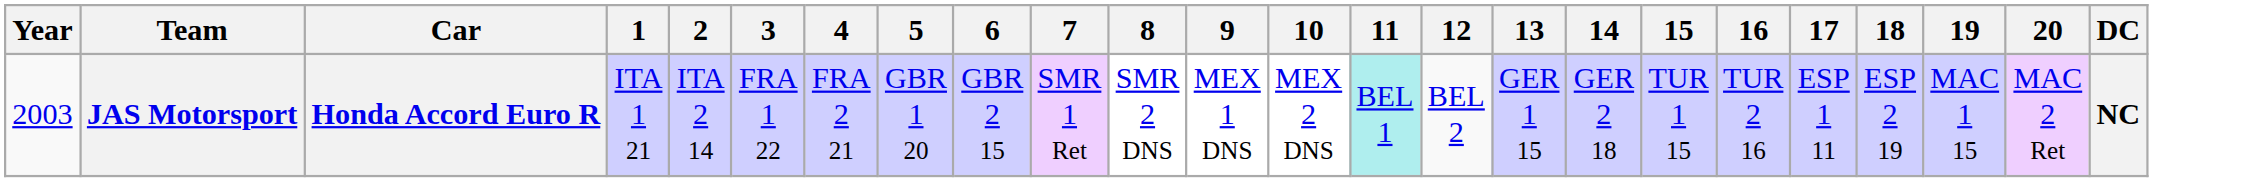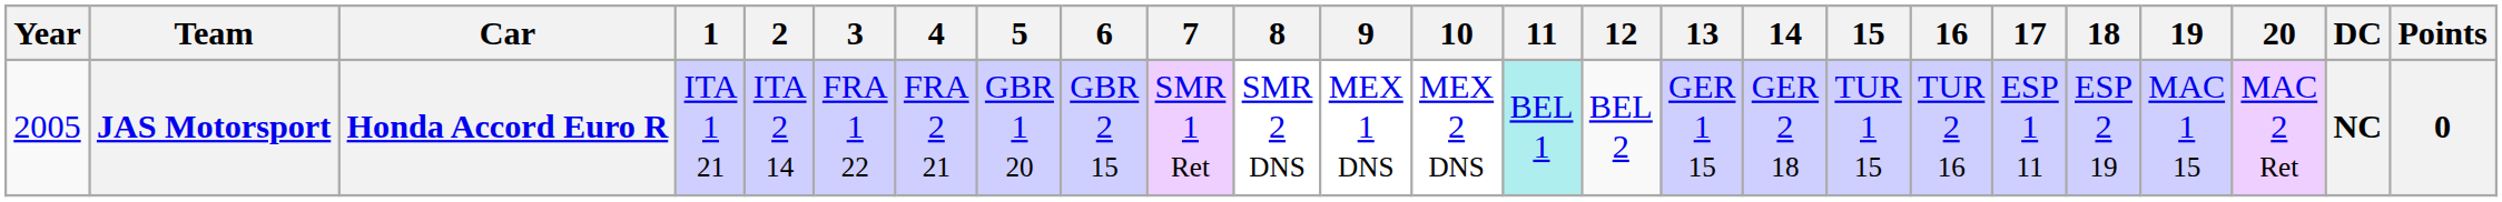+ column: Points | 0
JAS Motorsport | Year: 2003 -> 2005
